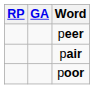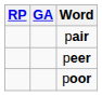rows swapped: peer <-> pair
